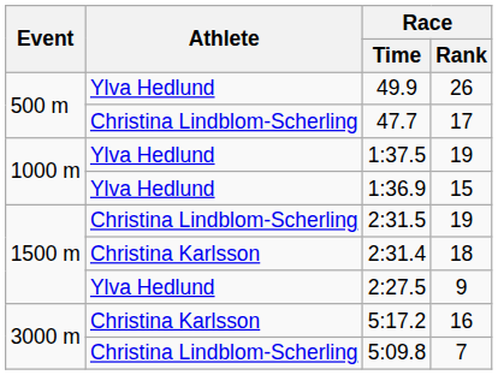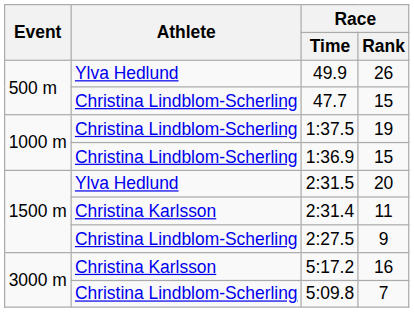47.7 | Race / Rank: 17 -> 15
1:37.5 | Athlete: Ylva Hedlund -> Christina Lindblom-Scherling
1:36.9 | Athlete: Ylva Hedlund -> Christina Lindblom-Scherling
2:31.5 | Athlete: Christina Lindblom-Scherling -> Ylva Hedlund
2:31.5 | Race / Rank: 19 -> 20
2:31.4 | Race / Rank: 18 -> 11
2:27.5 | Athlete: Ylva Hedlund -> Christina Lindblom-Scherling
